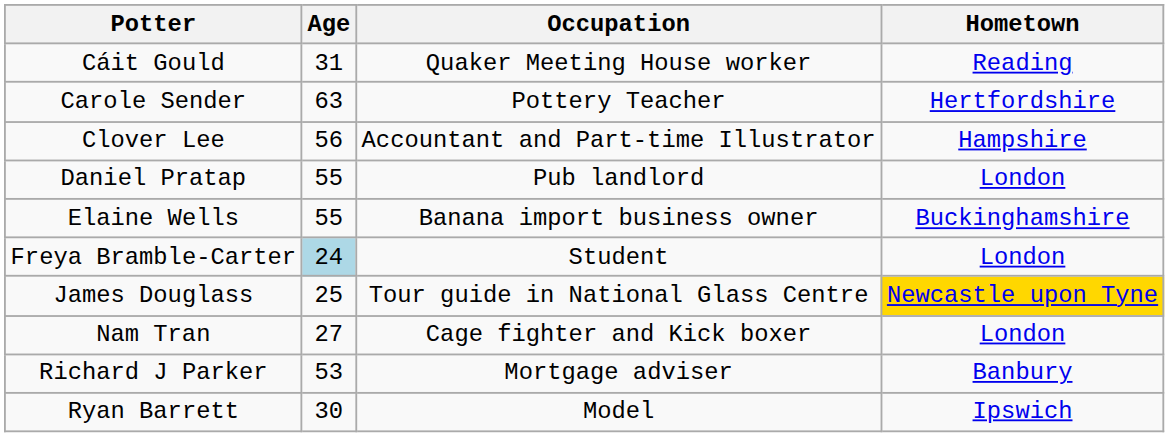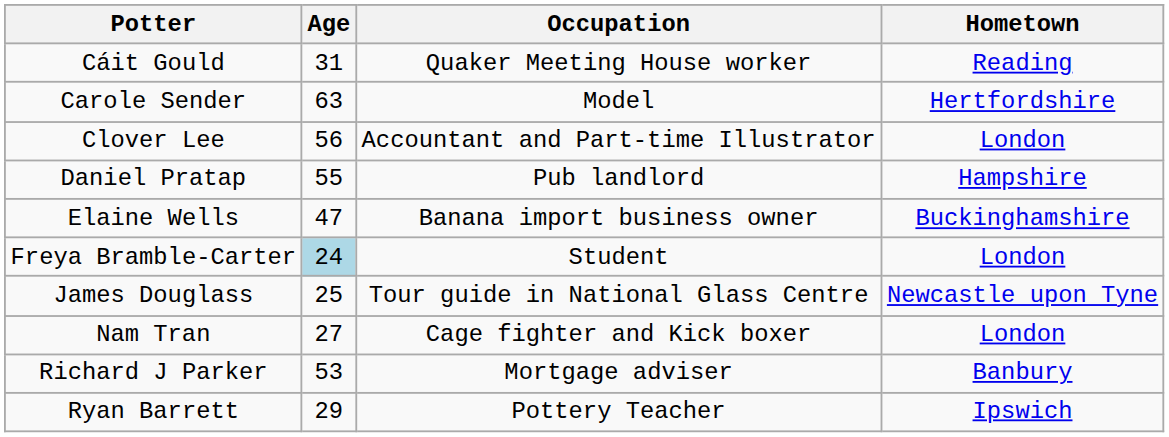Carole Sender | Occupation: Pottery Teacher -> Model
Clover Lee | Hometown: Hampshire -> London
Daniel Pratap | Hometown: London -> Hampshire
Elaine Wells | Age: 55 -> 47
James Douglass | Hometown: gold background -> no background
Ryan Barrett | Age: 30 -> 29
Ryan Barrett | Occupation: Model -> Pottery Teacher
